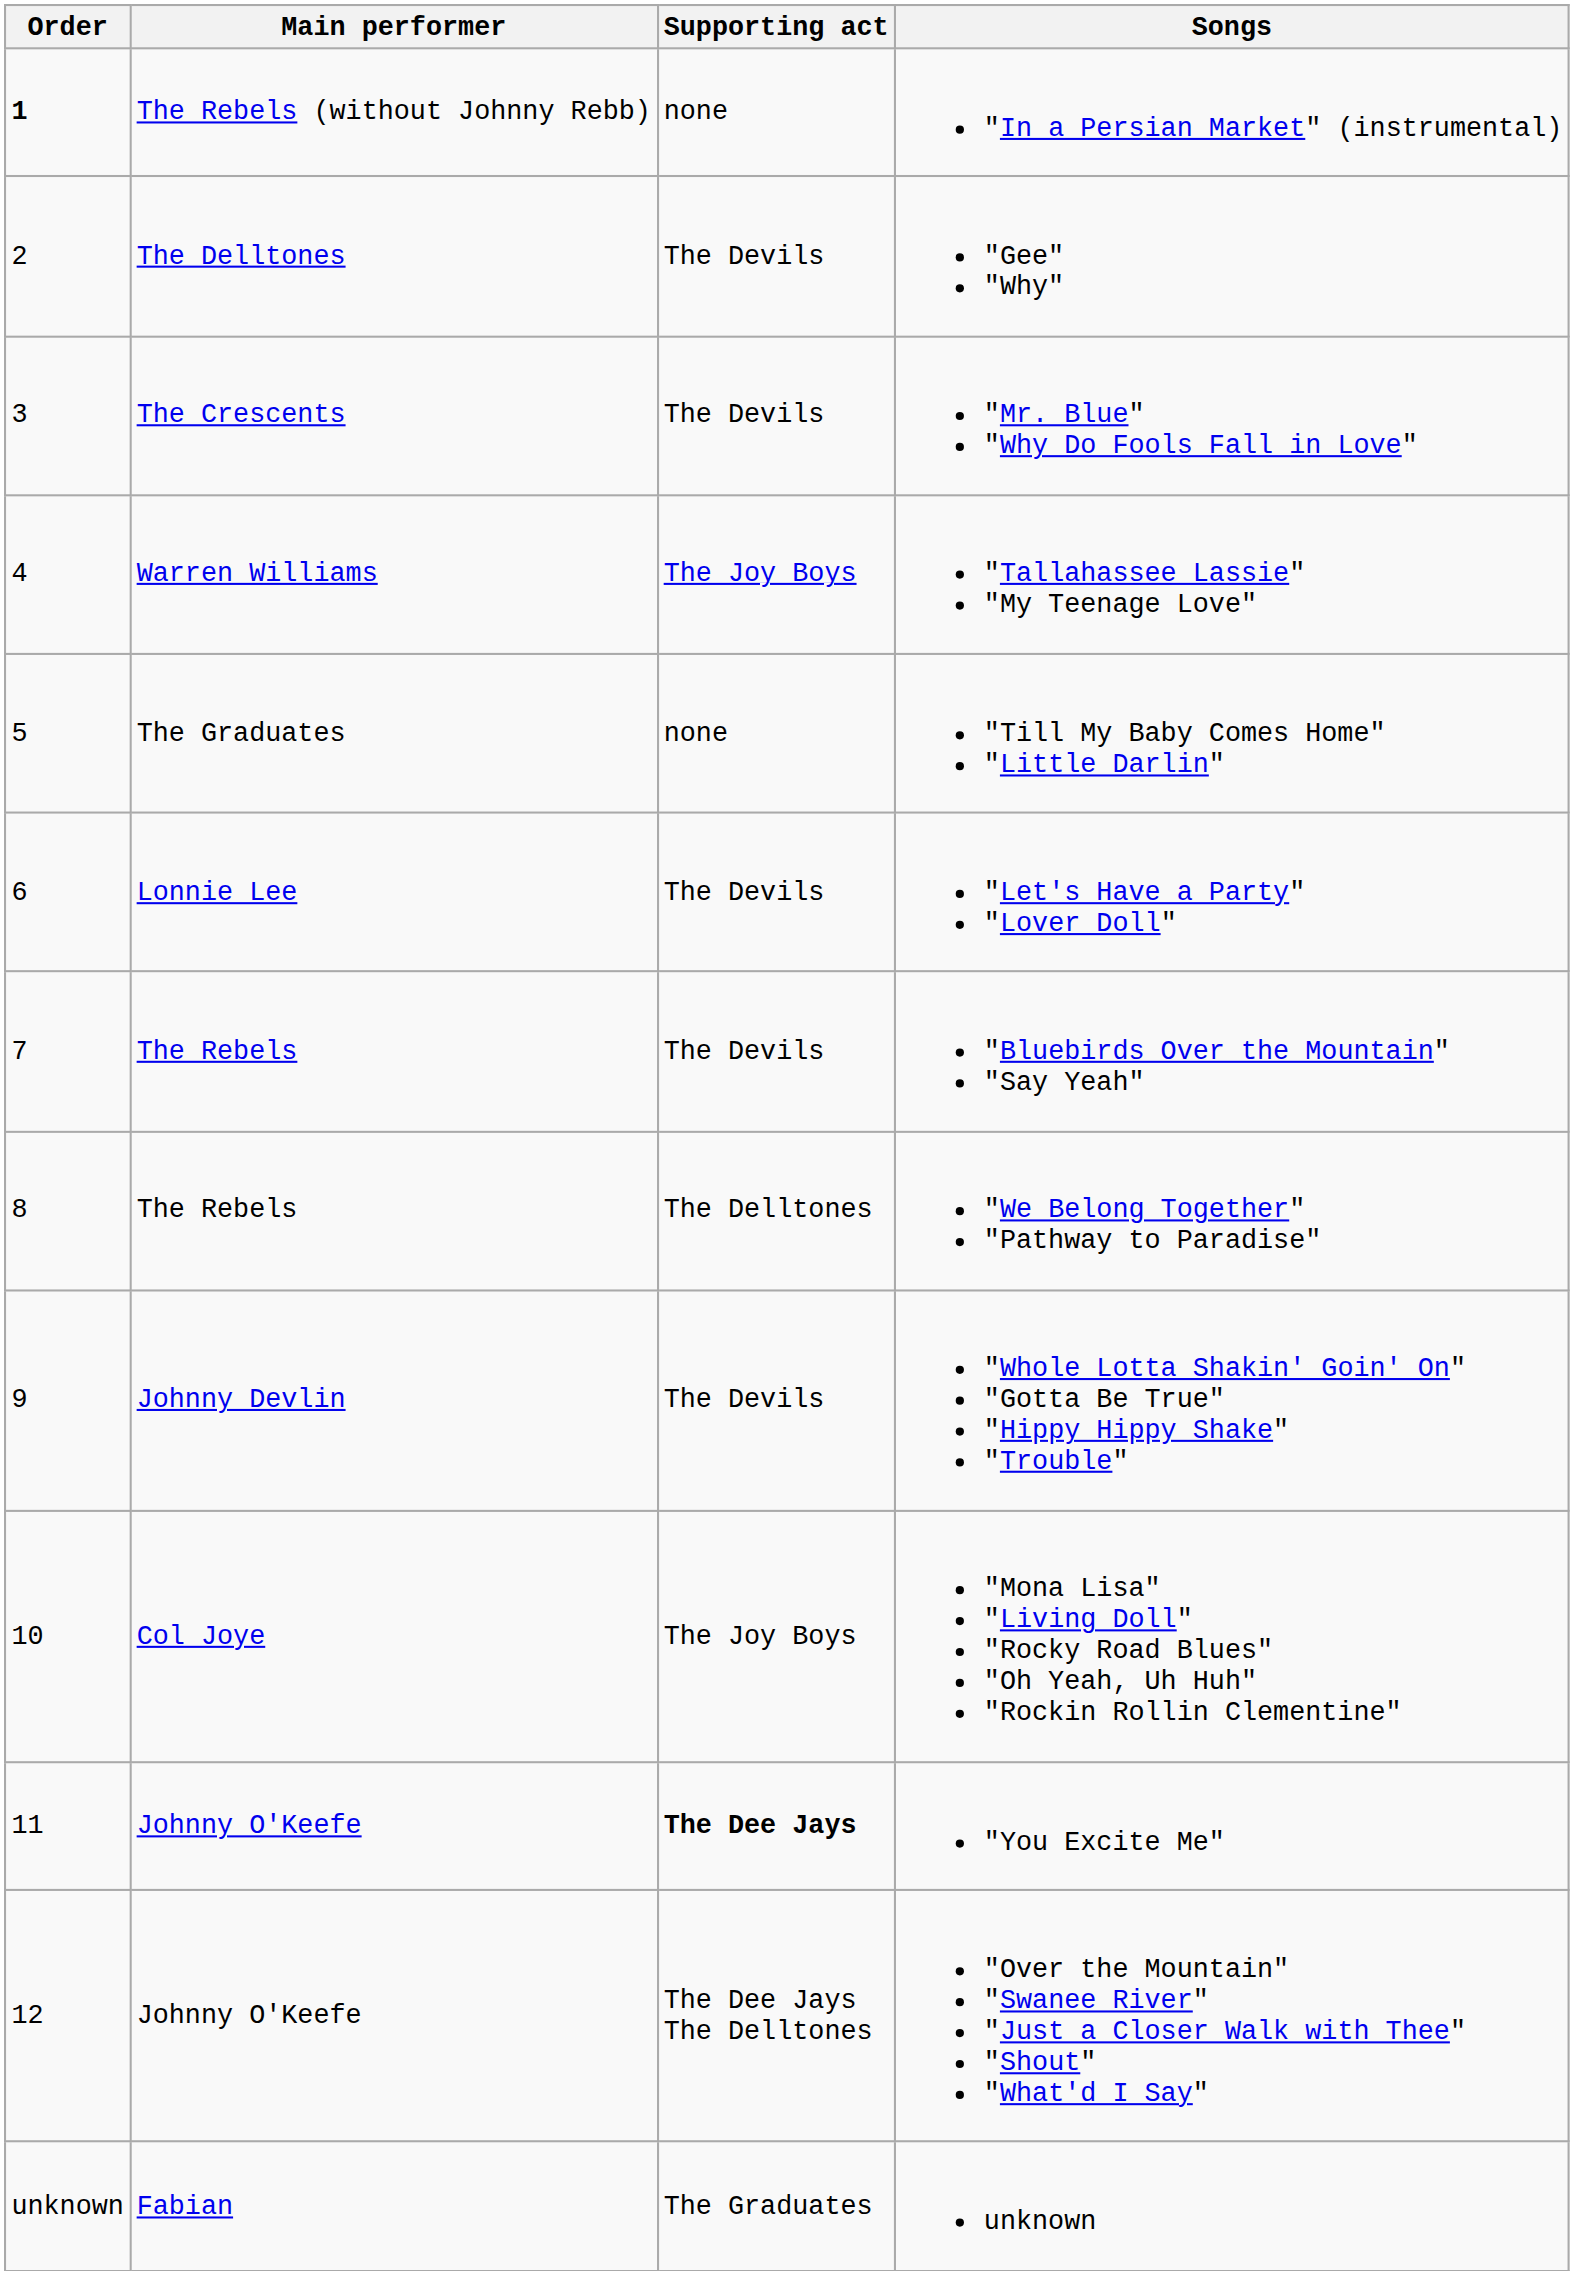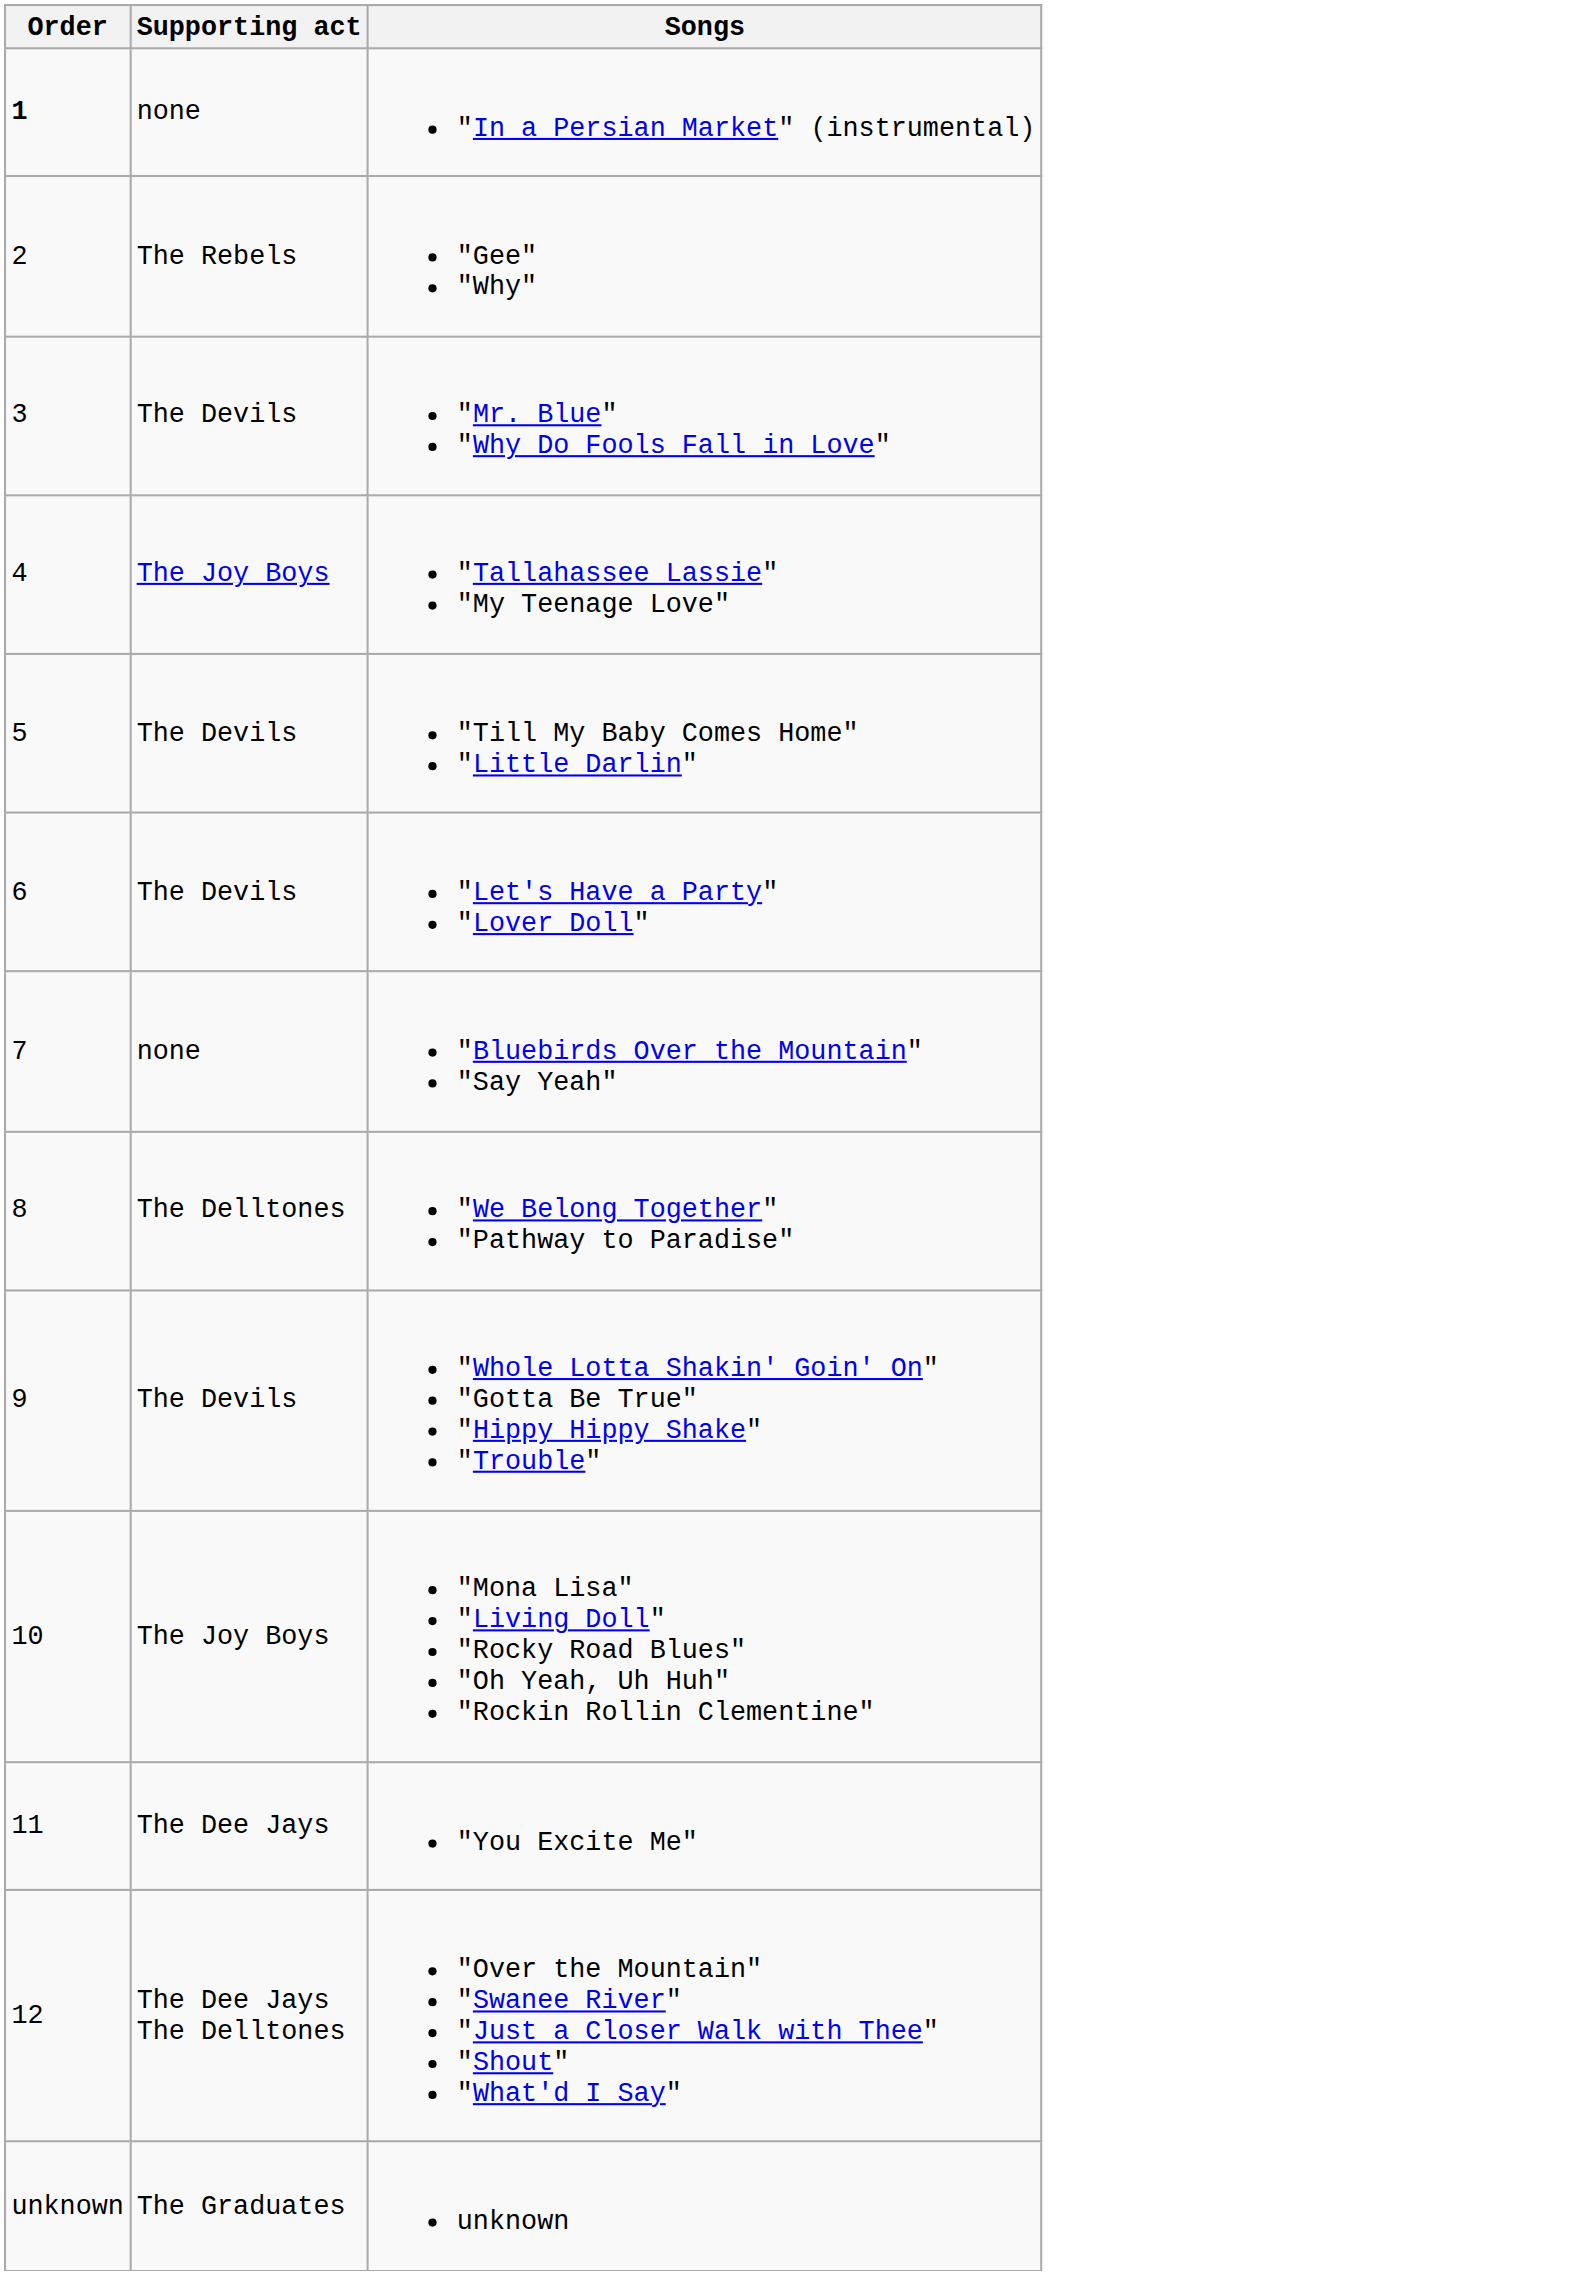- column: Main performer | The Rebels (without Johnny Rebb) | The Delltones | The Crescents | Warren Williams | The Graduates | Lonnie Lee | The Rebels | The Rebels | Johnny Devlin | Col Joye | Johnny O'Keefe | Johnny O'Keefe | Fabian
"Gee" "Why" | Supporting act: The Devils -> The Rebels
"Till My Baby Comes Home" "Little Darlin" | Supporting act: none -> The Devils
"Bluebirds Over the Mountain" "Say Yeah" | Supporting act: The Devils -> none
"You Excite Me" | Supporting act: bold -> normal
